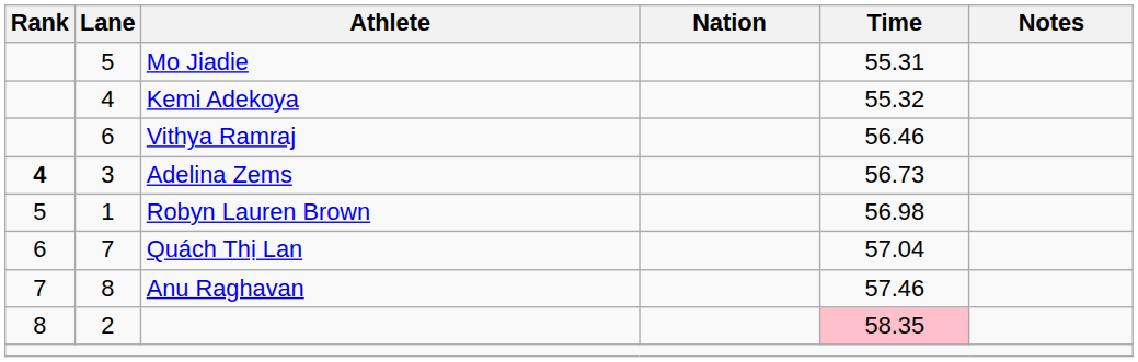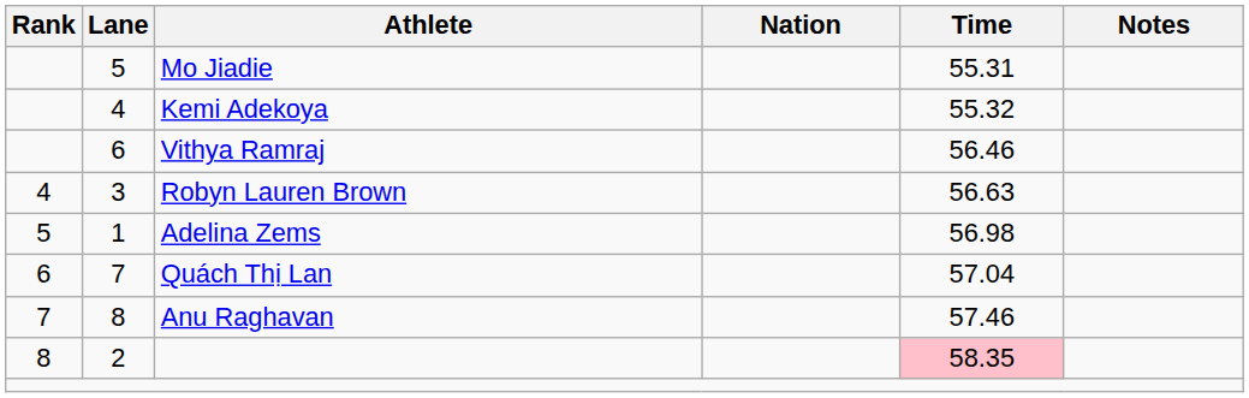3 | Rank: bold -> normal
3 | Athlete: Adelina Zems -> Robyn Lauren Brown
3 | Time: 56.73 -> 56.63
1 | Athlete: Robyn Lauren Brown -> Adelina Zems
